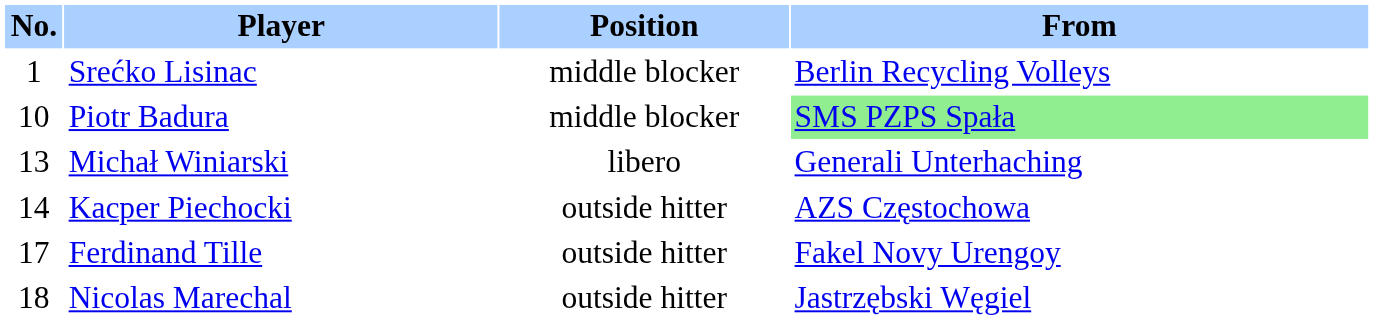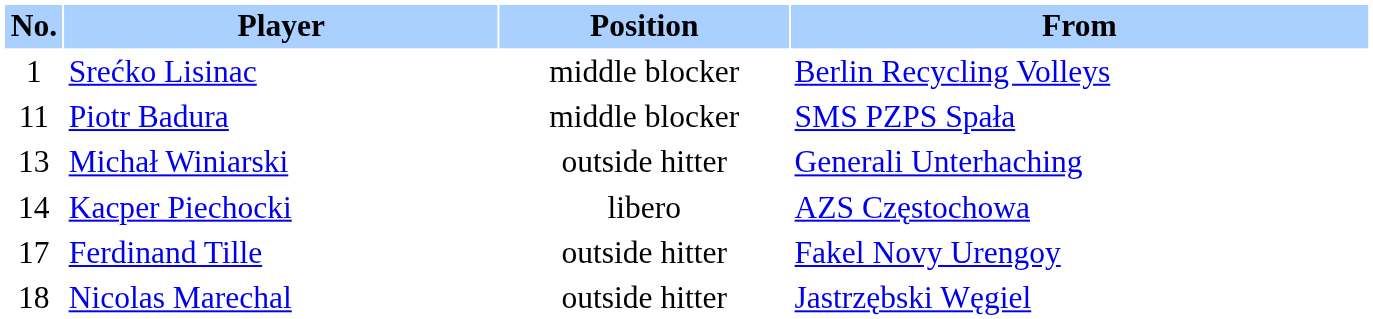Piotr Badura | No.: 10 -> 11
Piotr Badura | From: lightgreen background -> no background
Michał Winiarski | Position: libero -> outside hitter
Kacper Piechocki | Position: outside hitter -> libero
